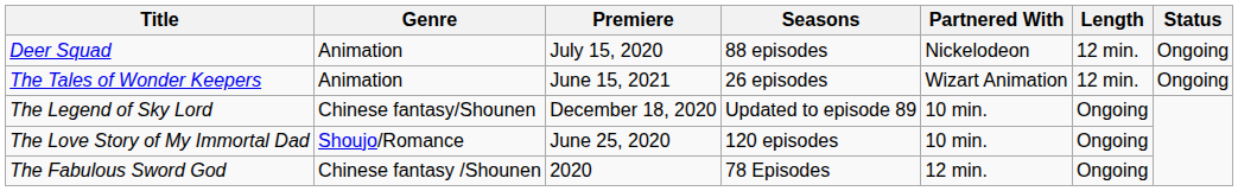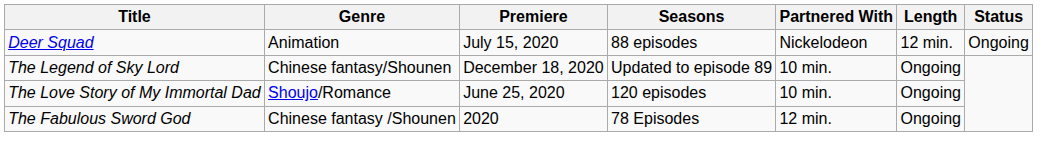- row: The Tales of Wonder Keepers | Animation | June 15, 2021 | 26 episodes | Wizart Animation | 12 min. | Ongoing
